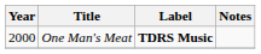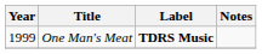One Man's Meat | Year: 2000 -> 1999
